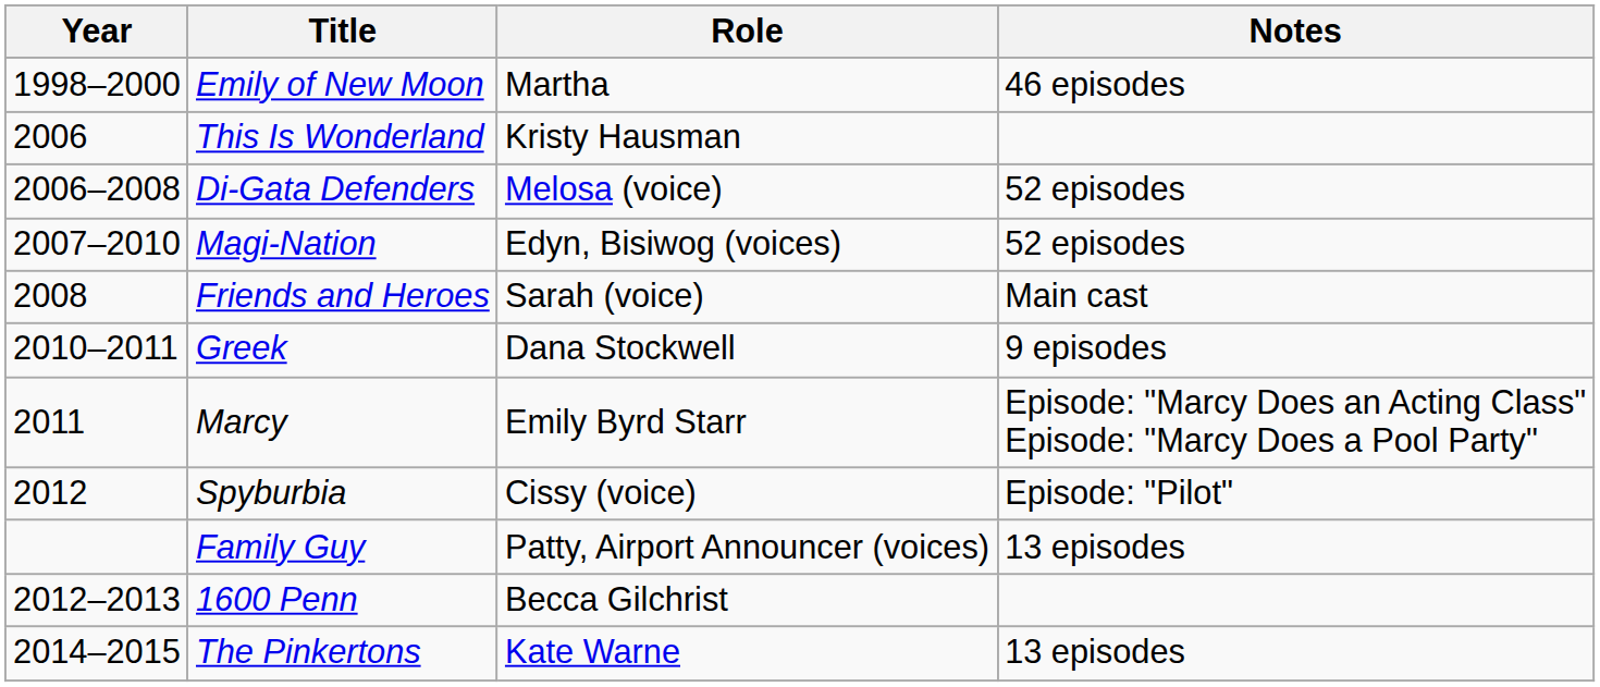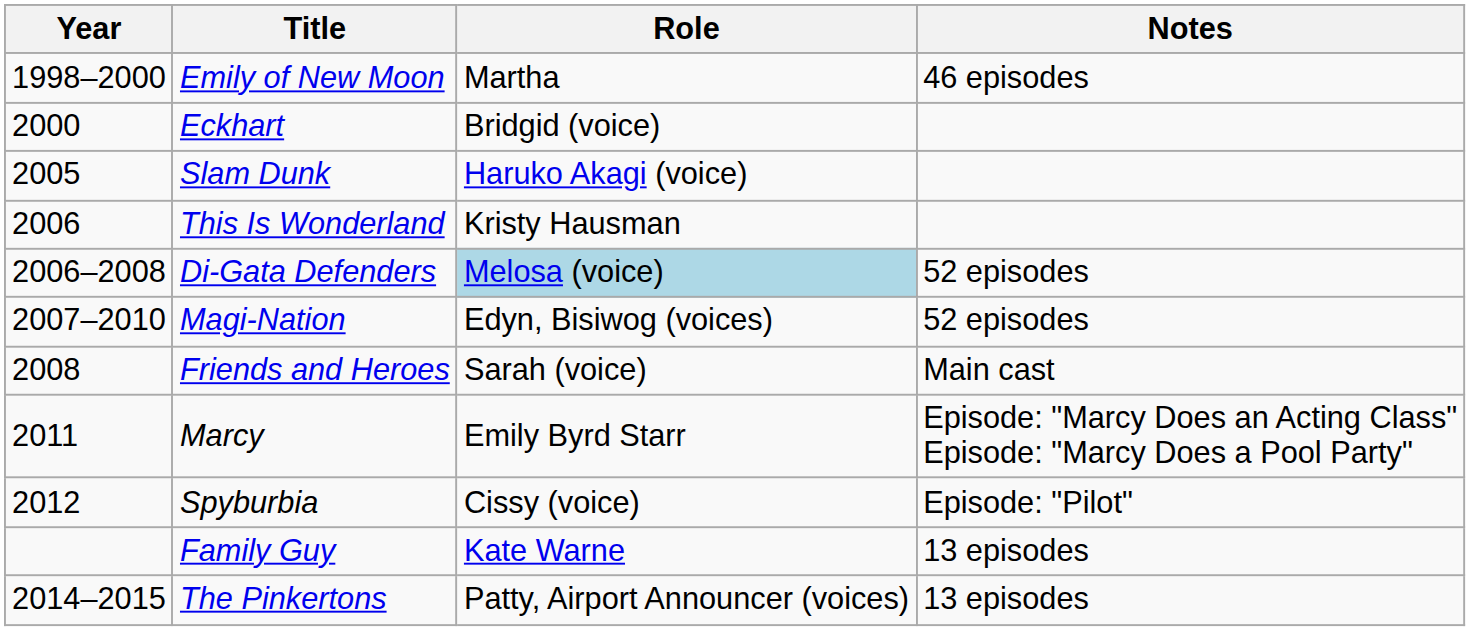+ row: 2000 | Eckhart | Bridgid (voice)
+ row: 2005 | Slam Dunk | Haruko Akagi (voice)
Di-Gata Defenders | Role: no background -> lightblue background
- row: 2010–2011 | Greek | Dana Stockwell | 9 episodes
Family Guy | Role: Patty, Airport Announcer (voices) -> Kate Warne
- row: 2012–2013 | 1600 Penn | Becca Gilchrist
The Pinkertons | Role: Kate Warne -> Patty, Airport Announcer (voices)
